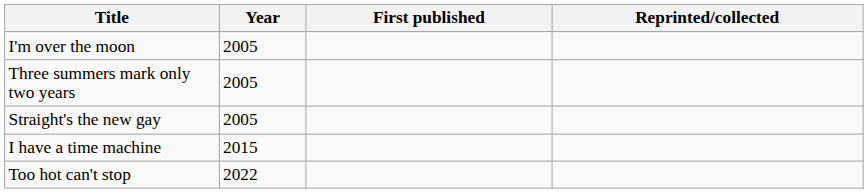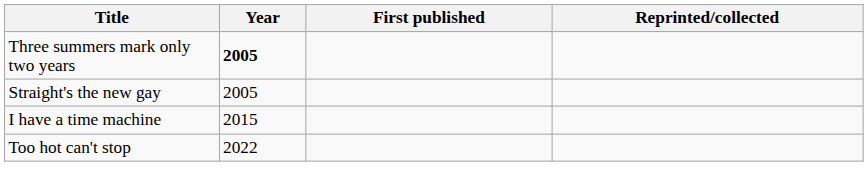- row: I'm over the moon | 2005
Three summers mark only two years | Year: normal -> bold
